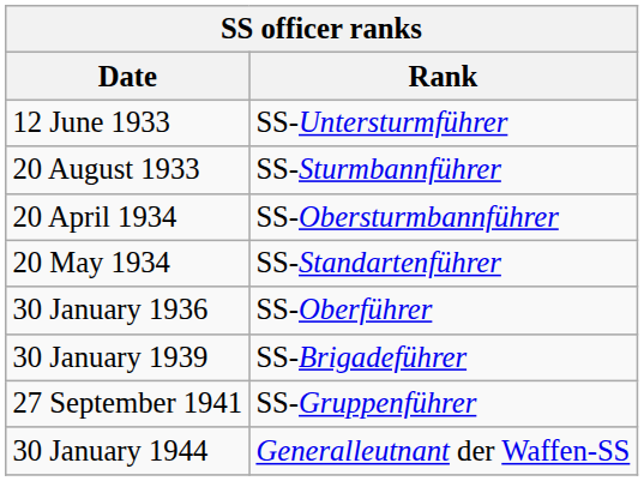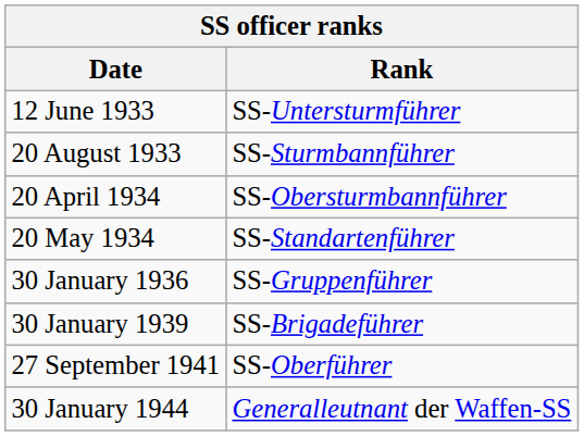30 January 1936 | Rank: SS-Oberführer -> SS-Gruppenführer
27 September 1941 | Rank: SS-Gruppenführer -> SS-Oberführer
